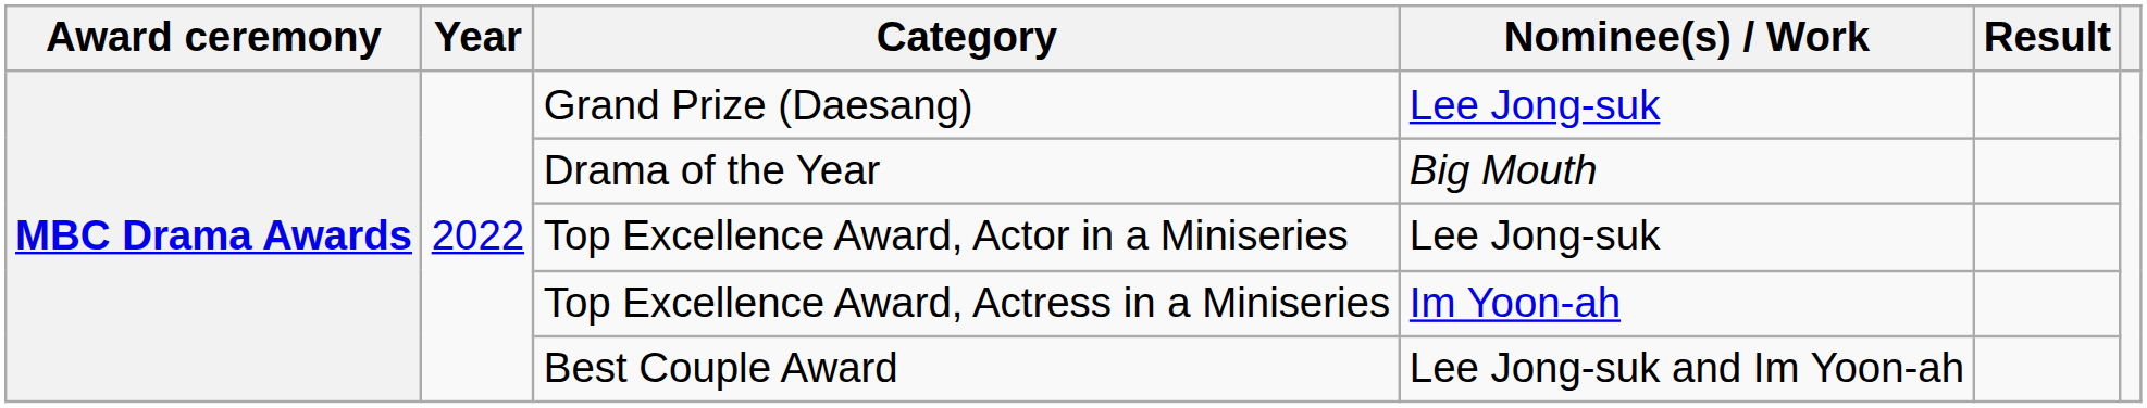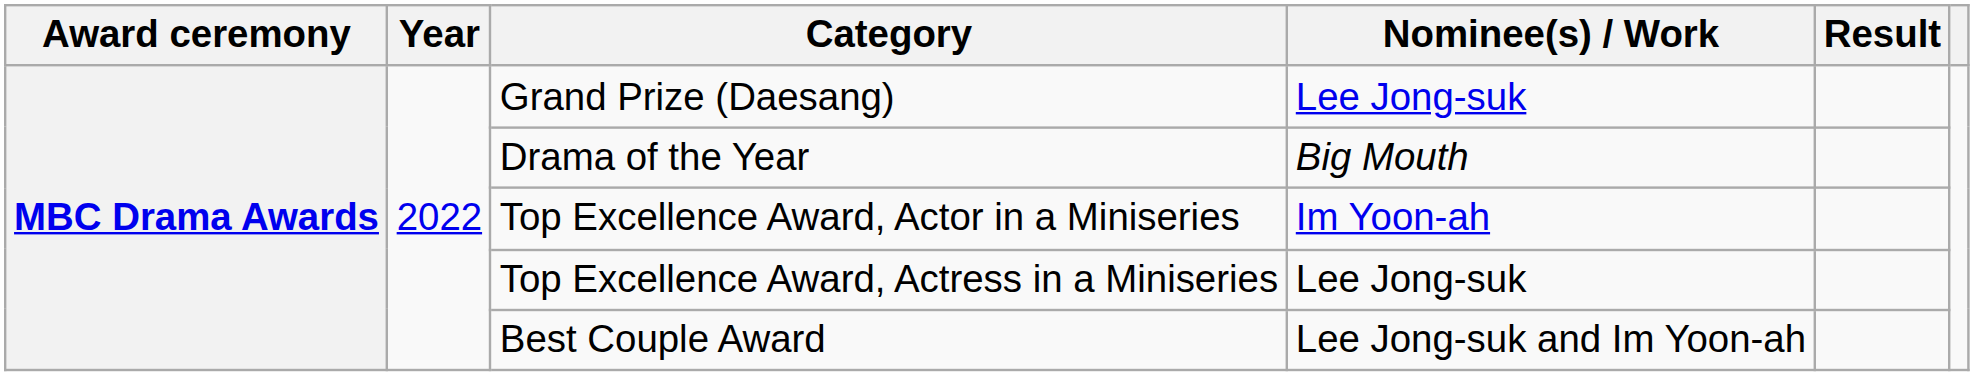Top Excellence Award, Actor in a Miniseries | Nominee(s) / Work: Lee Jong-suk -> Im Yoon-ah
Top Excellence Award, Actress in a Miniseries | Nominee(s) / Work: Im Yoon-ah -> Lee Jong-suk
